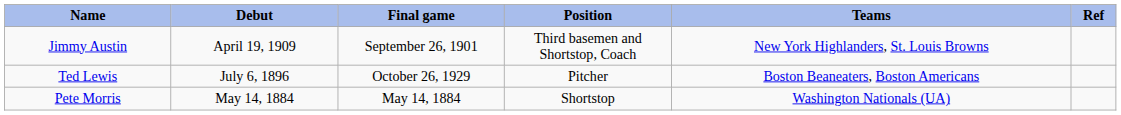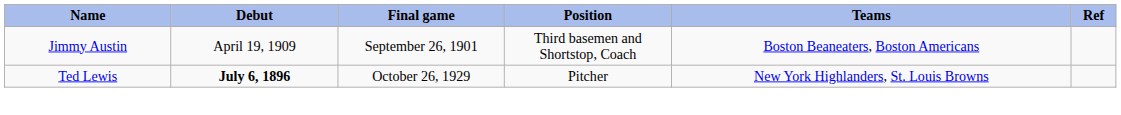Jimmy Austin | Teams: New York Highlanders, St. Louis Browns -> Boston Beaneaters, Boston Americans
Ted Lewis | Debut: normal -> bold
Ted Lewis | Teams: Boston Beaneaters, Boston Americans -> New York Highlanders, St. Louis Browns
- row: Pete Morris | May 14, 1884 | May 14, 1884 | Shortstop | Washington Nationals (UA)
